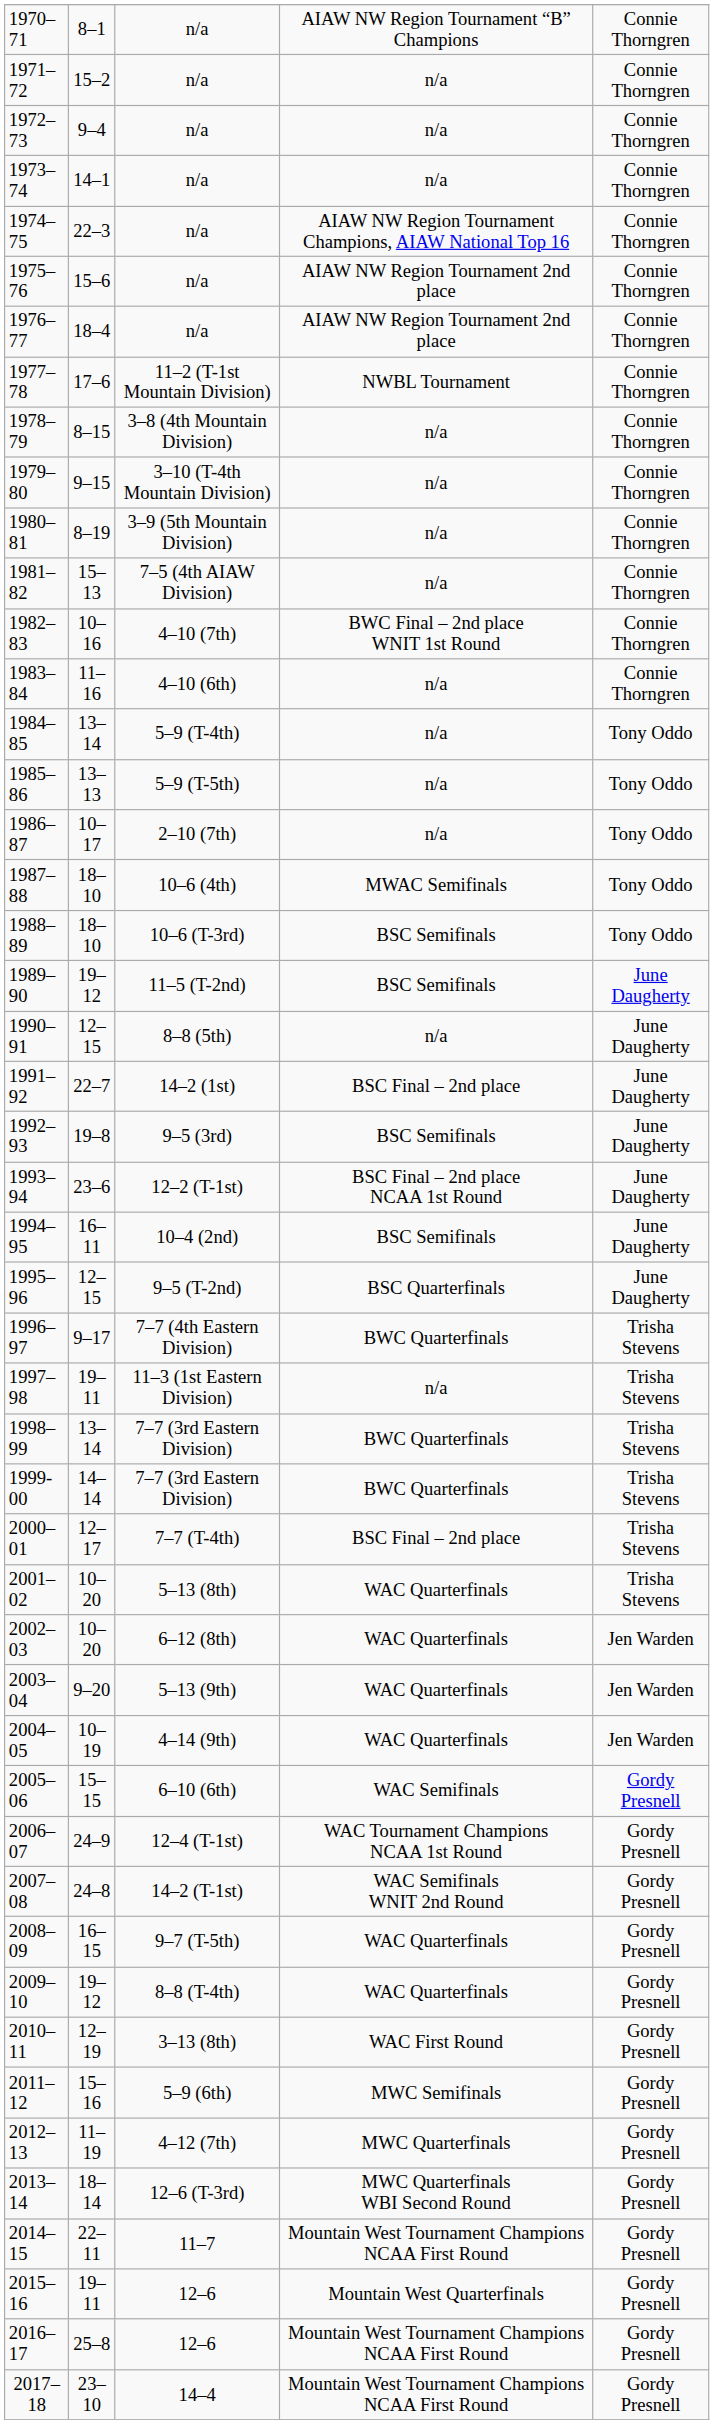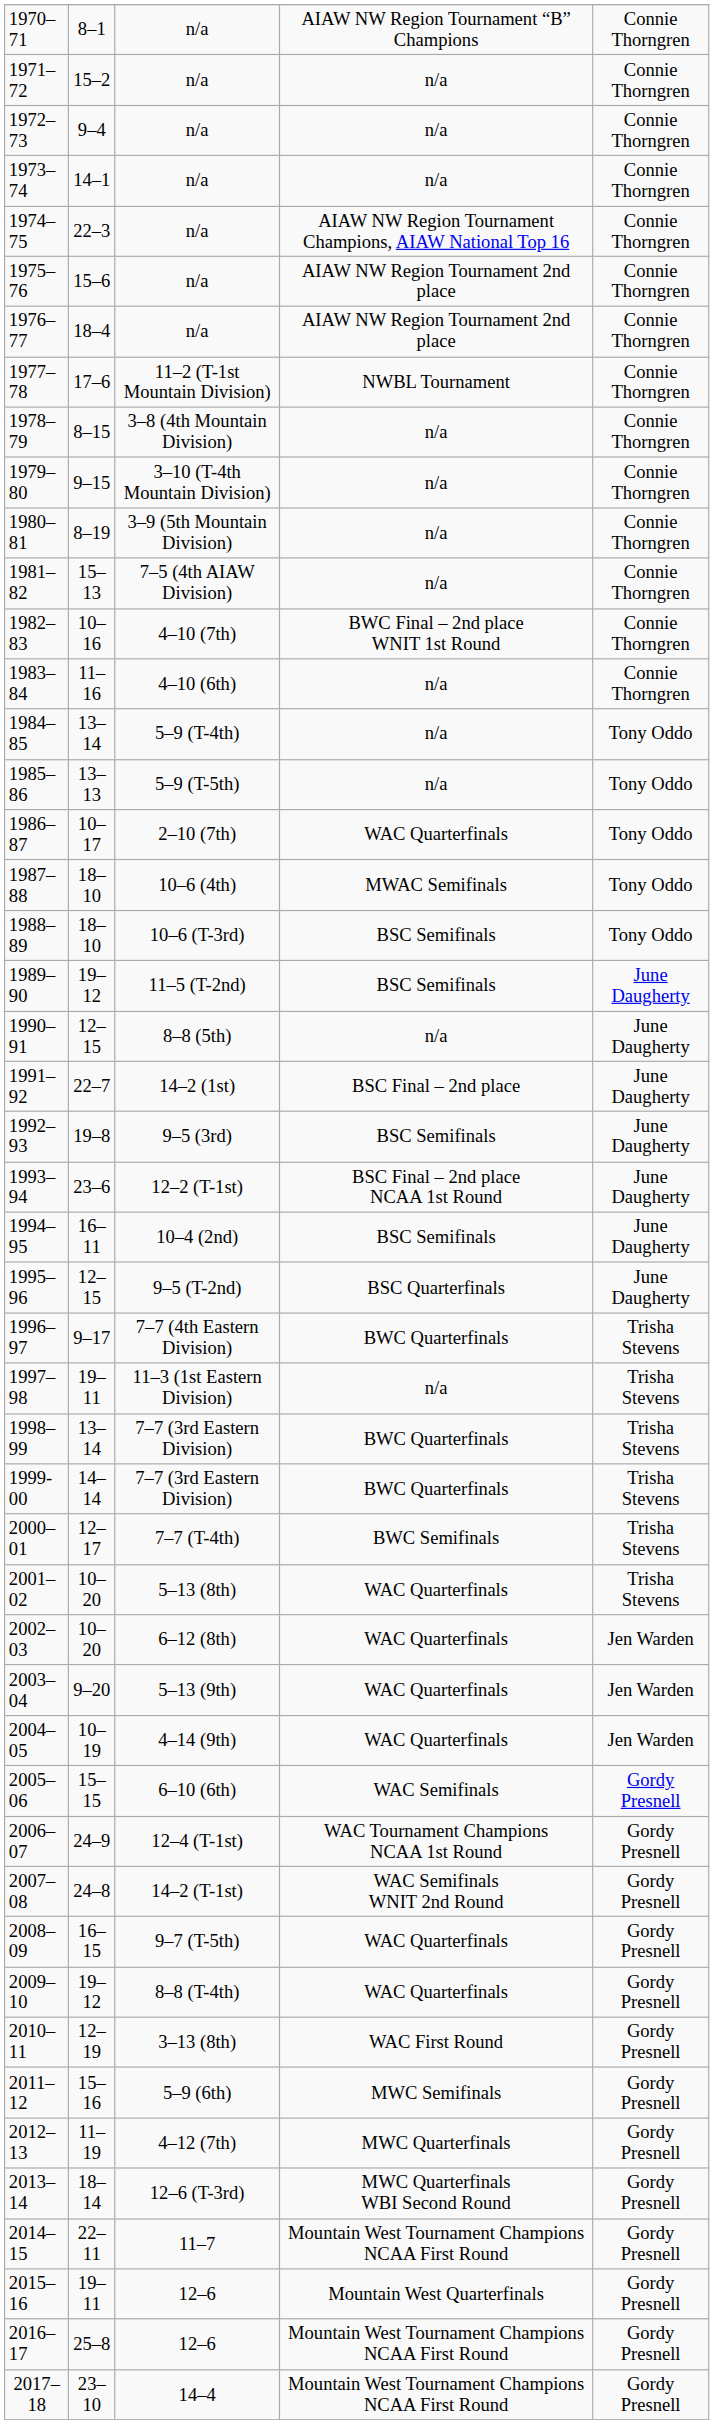1986–87 | column 4: n/a -> WAC Quarterfinals
2000–01 | column 4: BSC Final – 2nd place -> BWC Semifinals
